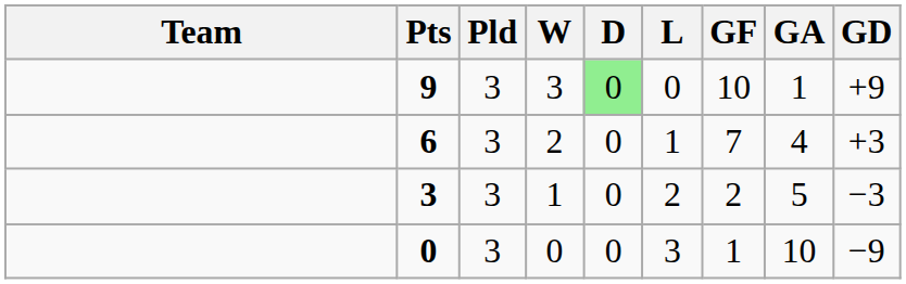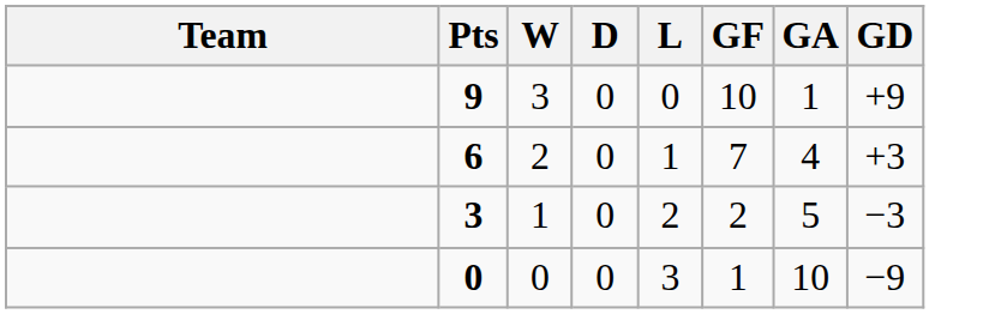- column: Pld | 3 | 3 | 3 | 3
9 | D: lightgreen background -> no background
